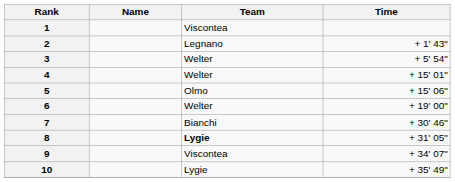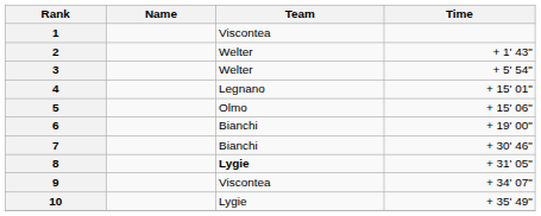2 | Team: Legnano -> Welter
4 | Team: Welter -> Legnano
6 | Team: Welter -> Bianchi
